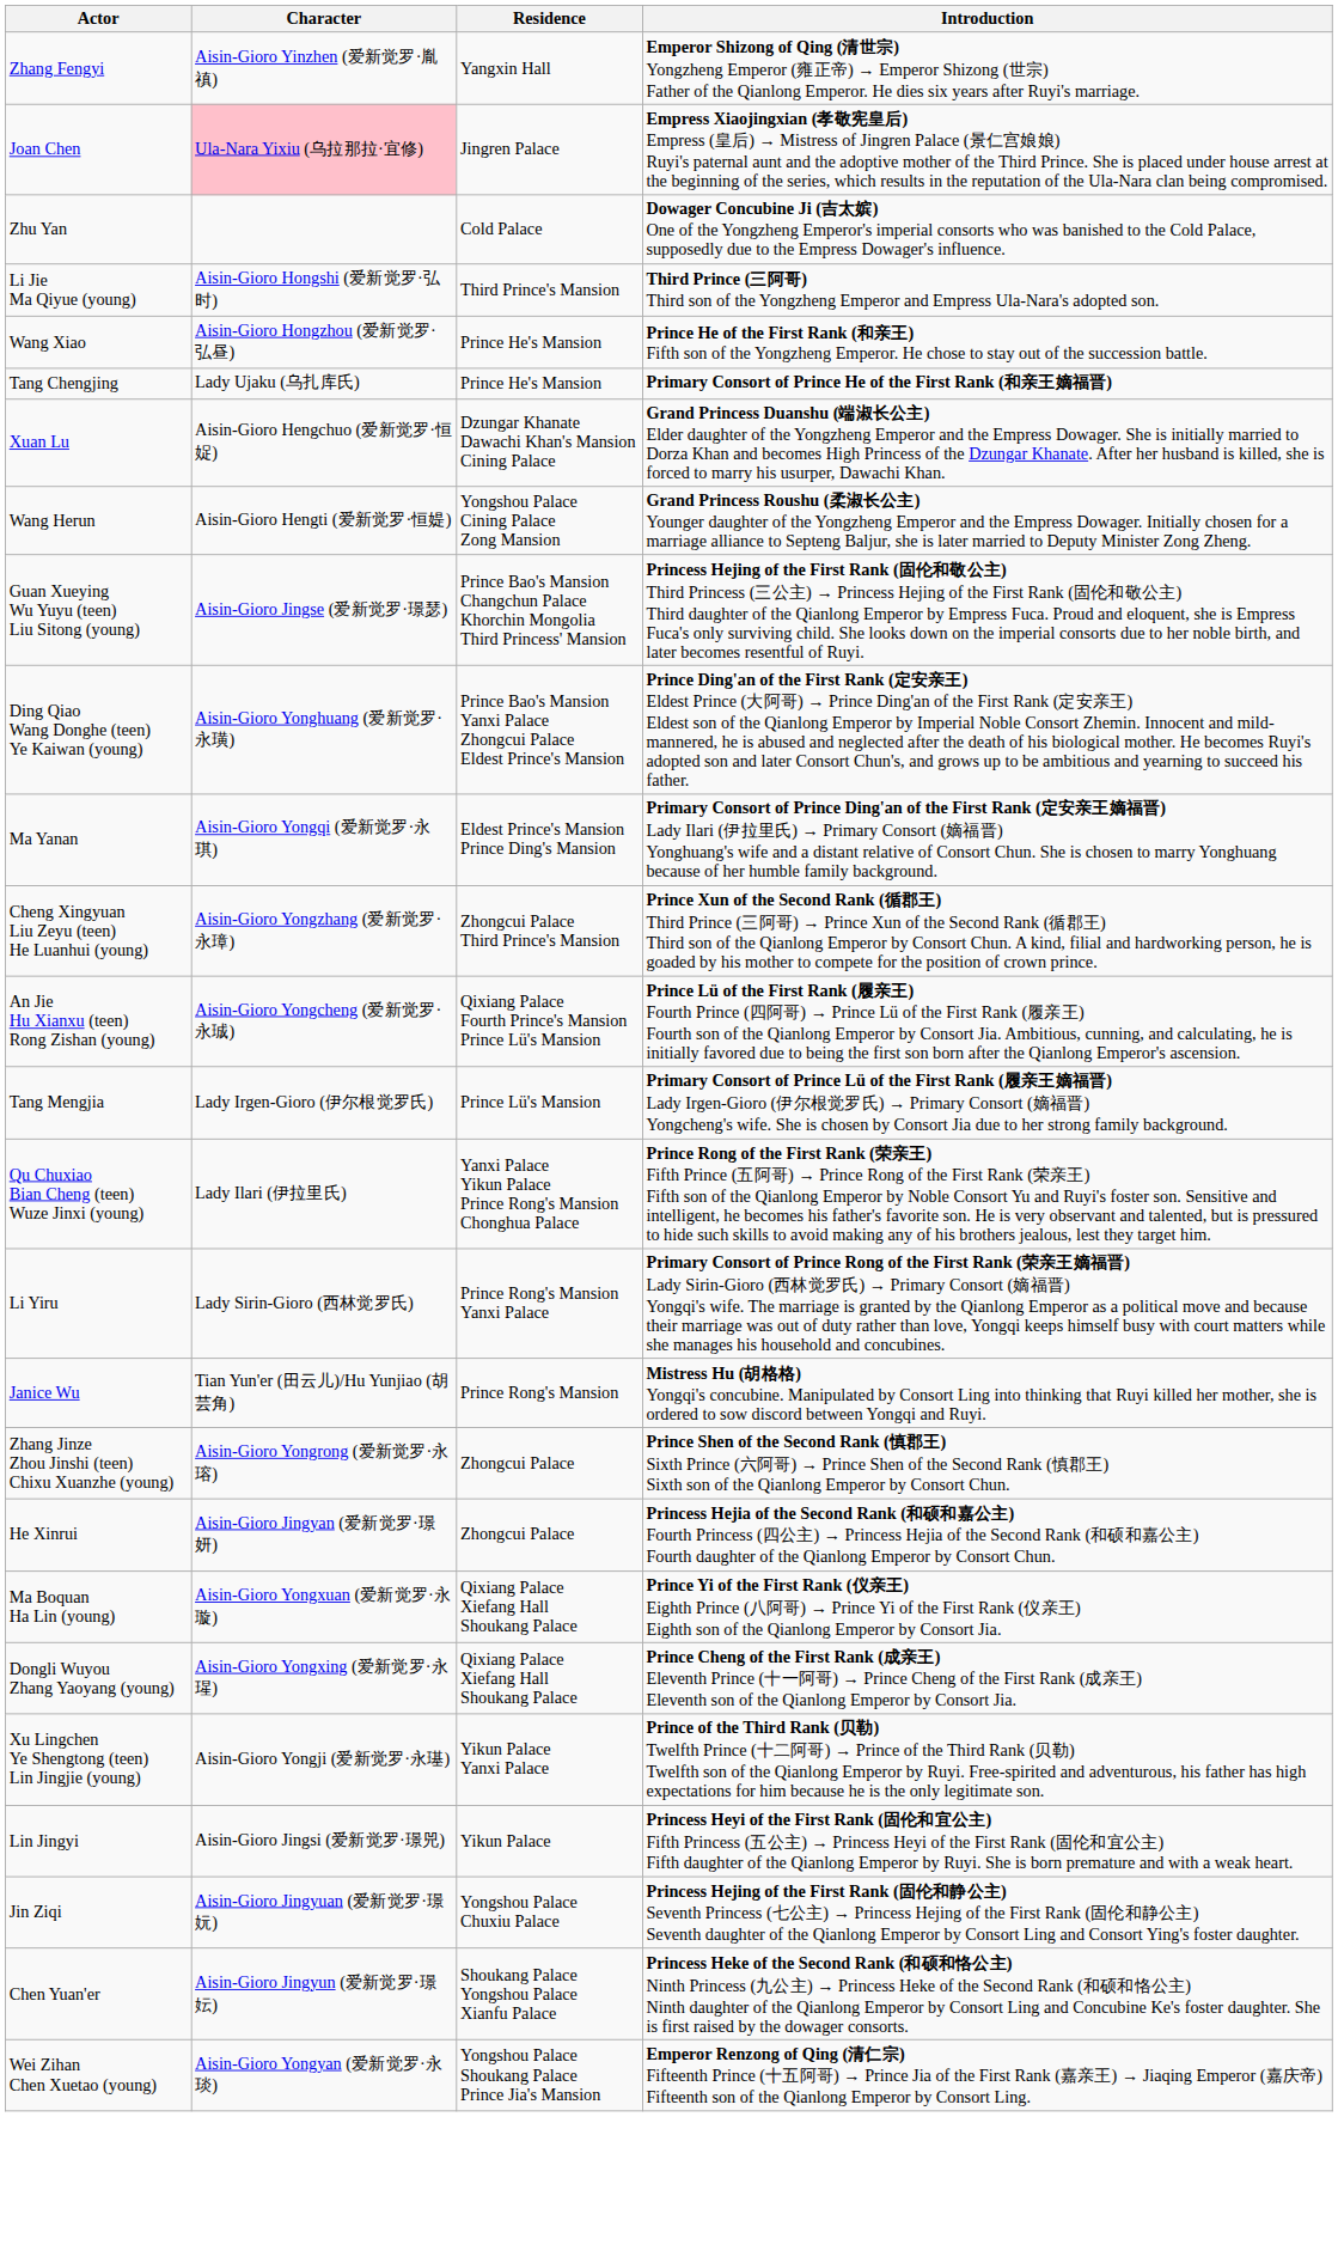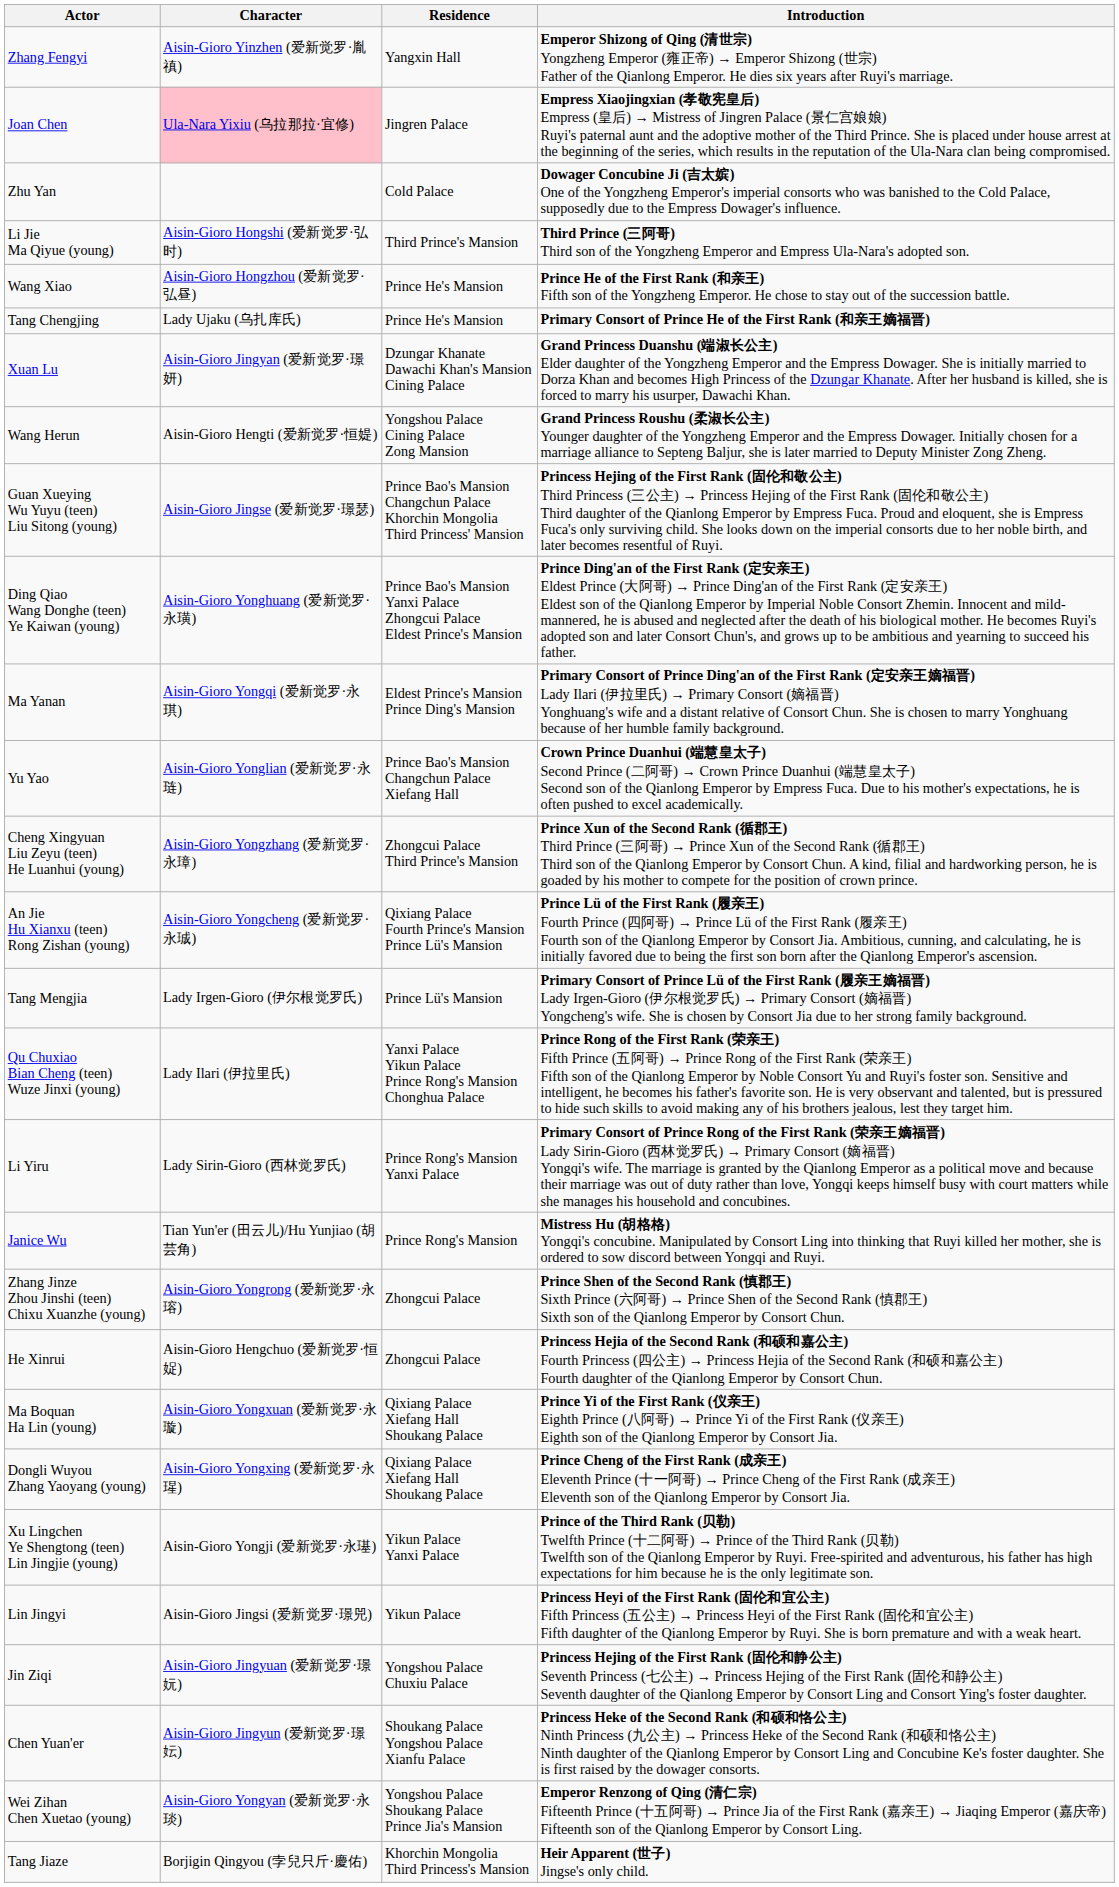Xuan Lu | Character: Aisin-Gioro Hengchuo (爱新觉罗·恒娖) -> Aisin-Gioro Jingyan (爱新觉罗·璟妍)
+ row: Yu Yao | Aisin-Gioro Yonglian (爱新觉罗·永琏) | Prince Bao's Mansion Changchun Palace Xiefang Hall | Crown Prince Duanhui (端慧皇太子) Second Prince (二阿哥) → Crown Prince Duanhui (端慧皇太子) Second son of the Qianlong Emperor by Empress Fuca. Due to his mother's expectations, he is often pushed to excel academically.
He Xinrui | Character: Aisin-Gioro Jingyan (爱新觉罗·璟妍) -> Aisin-Gioro Hengchuo (爱新觉罗·恒娖)
+ row: Tang Jiaze | Borjigin Qingyou (孛兒只斤·慶佑) | Khorchin Mongolia Third Princess's Mansion | Heir Apparent (世子) Jingse's only child.
